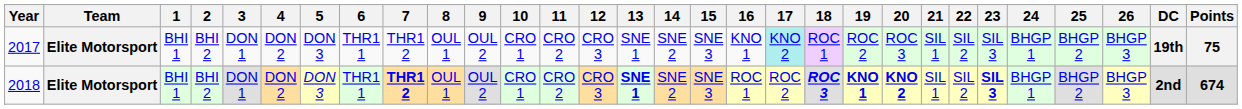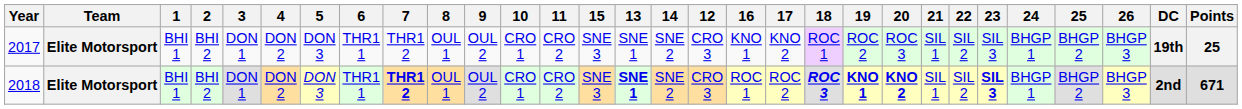columns swapped: 12 <-> 15
2017 | 17: paleturquoise background -> no background
2017 | Points: 75 -> 25
2018 | Points: 674 -> 671
